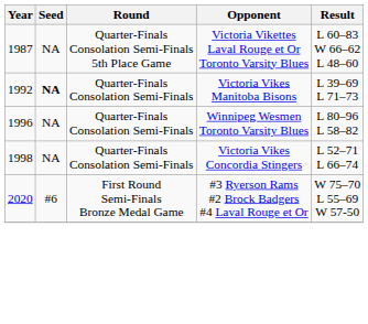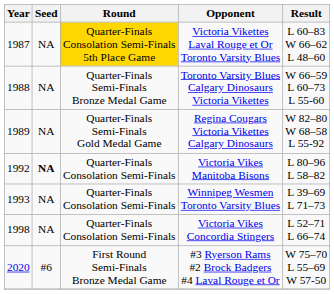Victoria Vikettes Laval Rouge et Or Toronto Varsity Blues | Round: no background -> gold background
+ row: 1988 | NA | Quarter-Finals Semi-Finals Bronze Medal Game | Toronto Varsity Blues Calgary Dinosaurs Victoria Vikettes | W 66–59 L 60–73 L 55-60
+ row: 1989 | NA | Quarter-Finals Semi-Finals Gold Medal Game | Regina Cougars Victoria Vikettes Calgary Dinosaurs | W 82–80 W 68–58 L 55-92
Victoria Vikes Manitoba Bisons | Result: L 39–69 L 71–73 -> L 80–96 L 58–82
Winnipeg Wesmen Toronto Varsity Blues | Year: 1996 -> 1993
Winnipeg Wesmen Toronto Varsity Blues | Result: L 80–96 L 58–82 -> L 39–69 L 71–73
